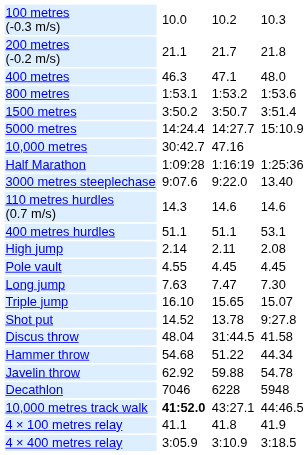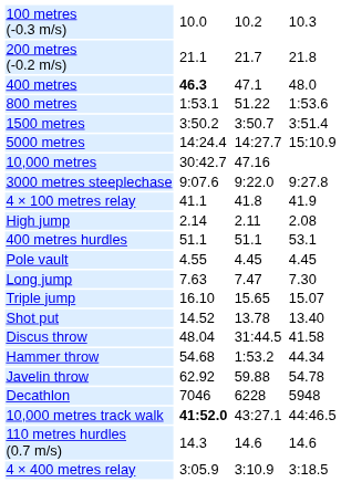400 metres | column 3: normal -> bold
800 metres | column 5: 1:53.2 -> 51.22
- row: Half Marathon | 1:09:28 | 1:16:19 | 1:25:36
3000 metres steeplechase | column 7: 13.40 -> 9:27.8
rows swapped: 110 metres hurdles (0.7 m/s) <-> 4 × 100 metres relay
rows swapped: 400 metres hurdles <-> High jump
Shot put | column 7: 9:27.8 -> 13.40
Hammer throw | column 5: 51.22 -> 1:53.2
